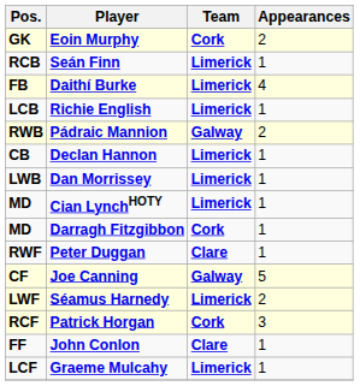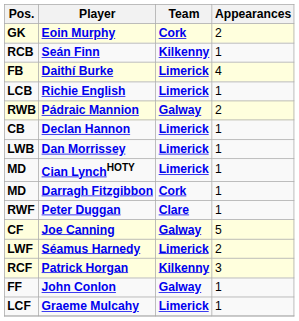Seán Finn | Team: Limerick -> Kilkenny
Patrick Horgan | Team: Cork -> Kilkenny
John Conlon | Team: Clare -> Galway
